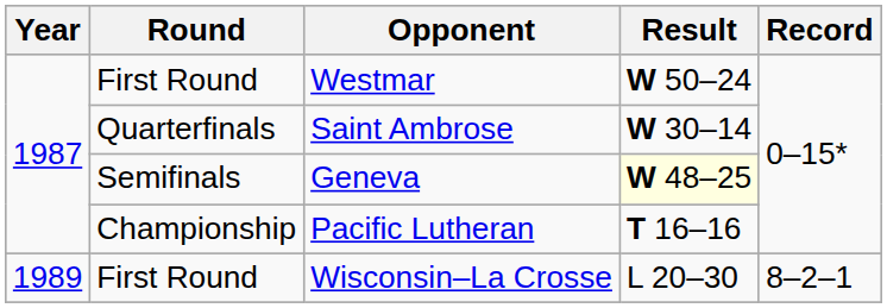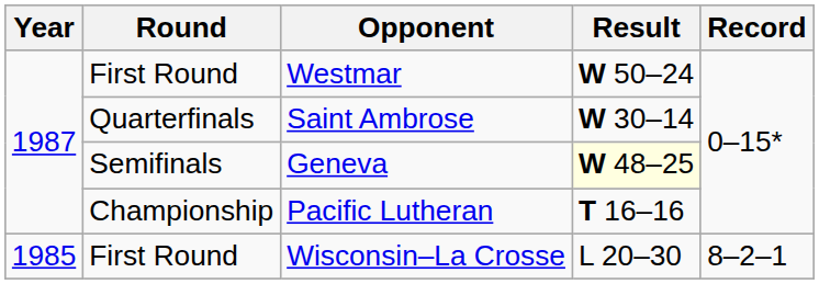Wisconsin–La Crosse | Year: 1989 -> 1985
